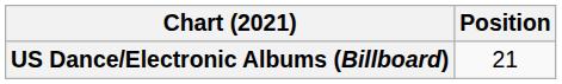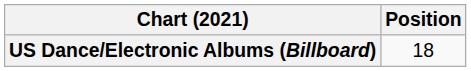US Dance/Electronic Albums (Billboard) | Position: 21 -> 18
